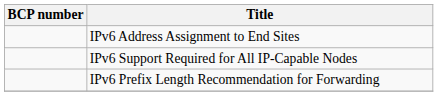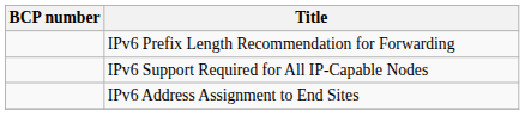rows swapped: IPv6 Address Assignment to End Sites <-> IPv6 Prefix Length Recommendation for Forwarding
